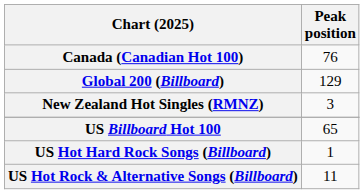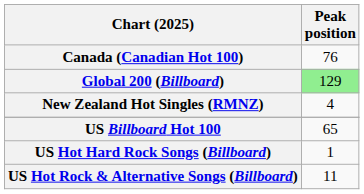Global 200 (Billboard) | Peak position: no background -> lightgreen background
New Zealand Hot Singles (RMNZ) | Peak position: 3 -> 4
